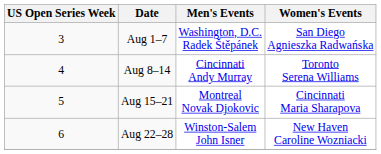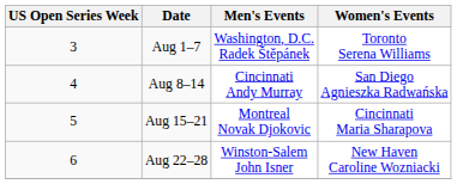Aug 1–7 | Women's Events: San Diego Agnieszka Radwańska -> Toronto Serena Williams
Aug 8–14 | Women's Events: Toronto Serena Williams -> San Diego Agnieszka Radwańska
